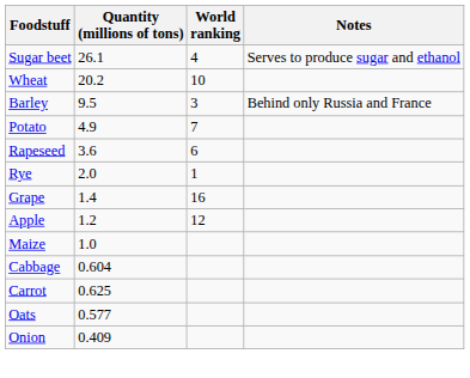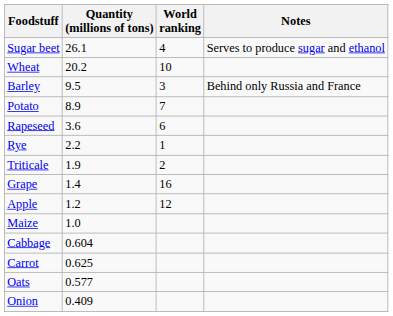Potato | Quantity (millions of tons): 4.9 -> 8.9
Rye | Quantity (millions of tons): 2.0 -> 2.2
+ row: Triticale | 1.9 | 2
